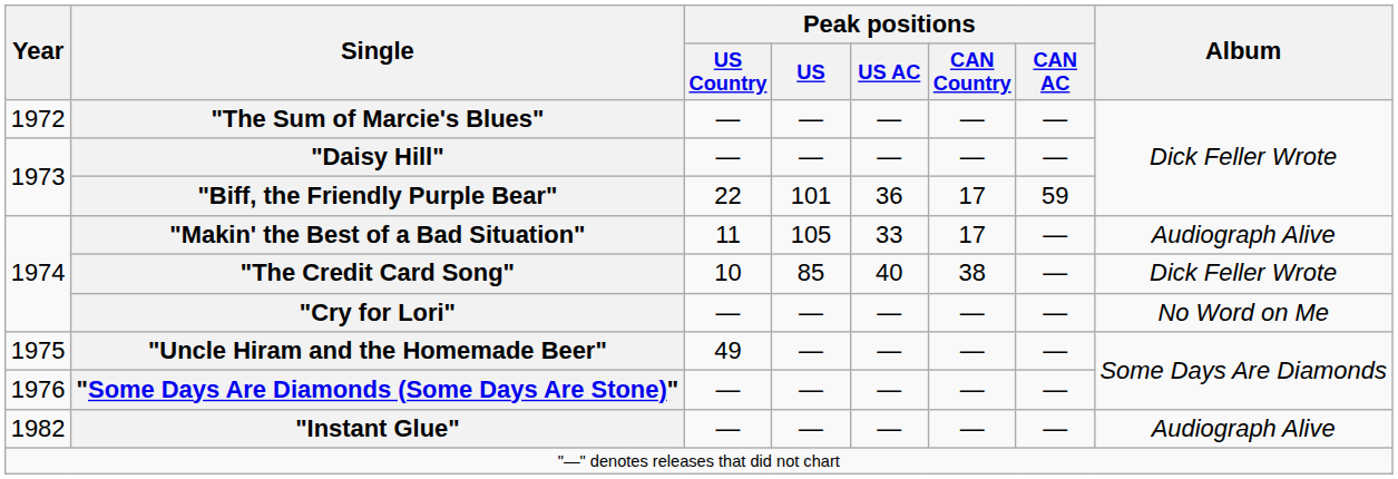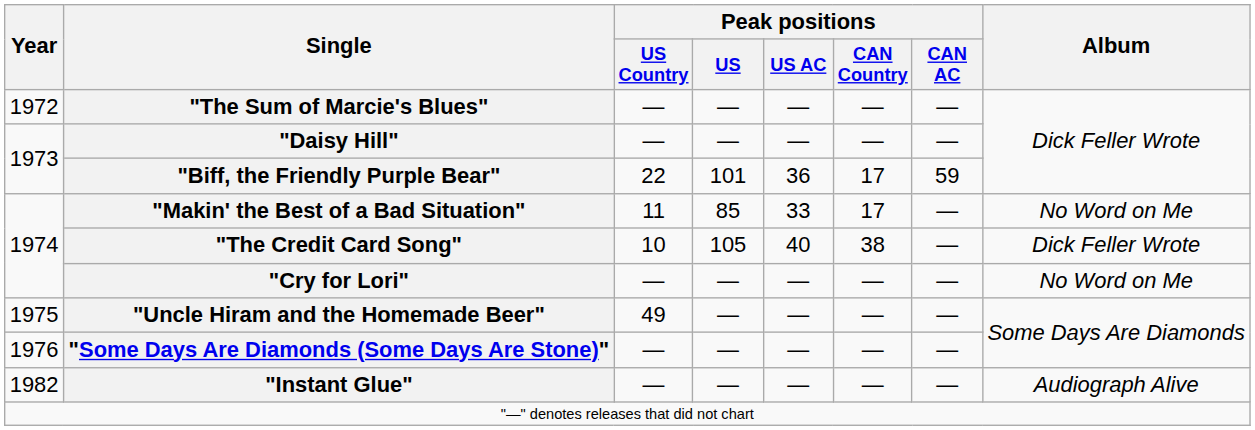"Makin' the Best of a Bad Situation" | Peak positions / US: 105 -> 85
"Makin' the Best of a Bad Situation" | Album: Audiograph Alive -> No Word on Me
"The Credit Card Song" | Peak positions / US: 85 -> 105
